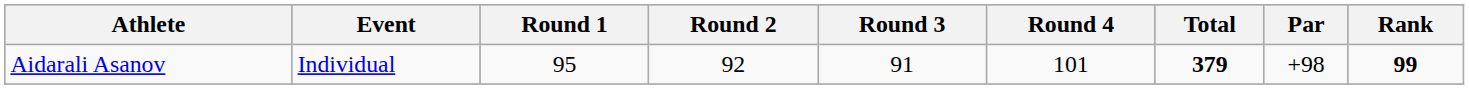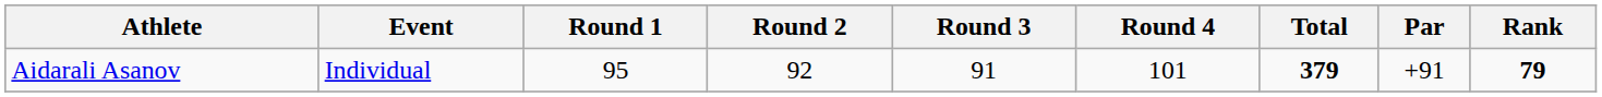Aidarali Asanov | Par: +98 -> +91
Aidarali Asanov | Rank: 99 -> 79
